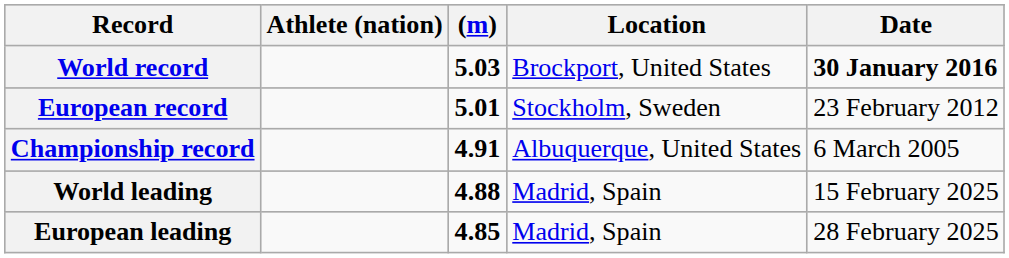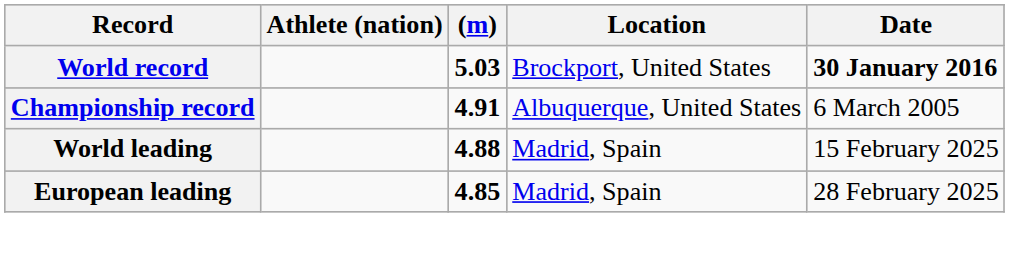- row: European record | 5.01 | Stockholm, Sweden | 23 February 2012
